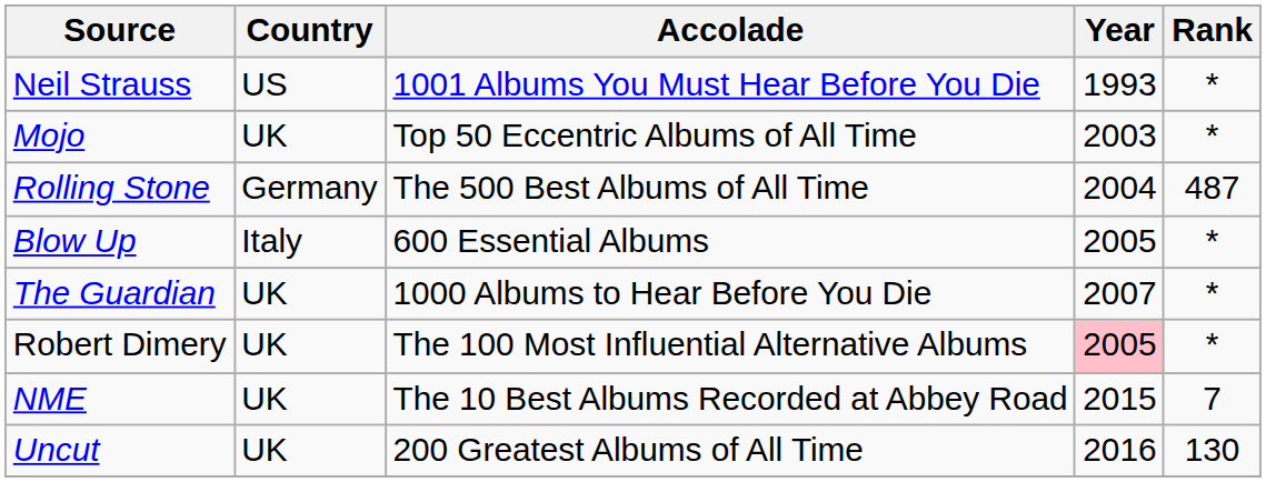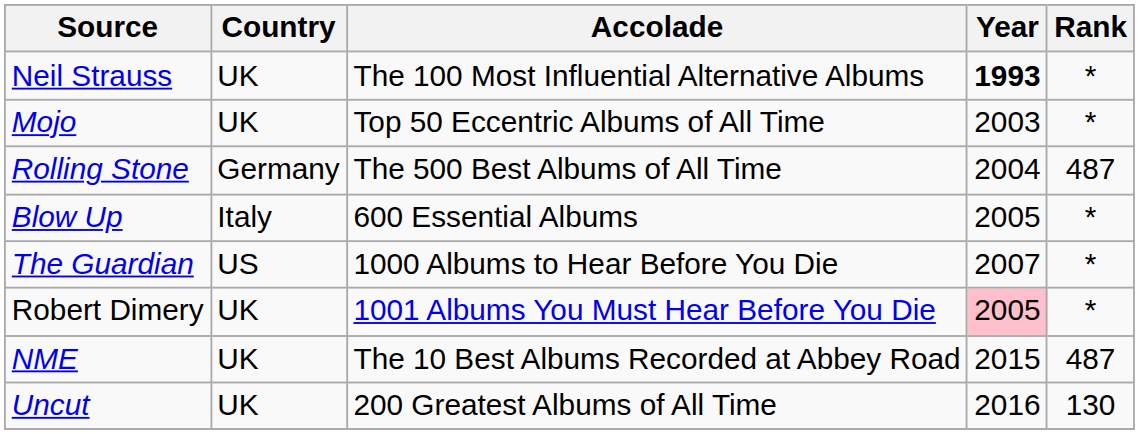Neil Strauss | Country: US -> UK
Neil Strauss | Accolade: 1001 Albums You Must Hear Before You Die -> The 100 Most Influential Alternative Albums
Neil Strauss | Year: normal -> bold
The Guardian | Country: UK -> US
Robert Dimery | Accolade: The 100 Most Influential Alternative Albums -> 1001 Albums You Must Hear Before You Die
NME | Rank: 7 -> 487
